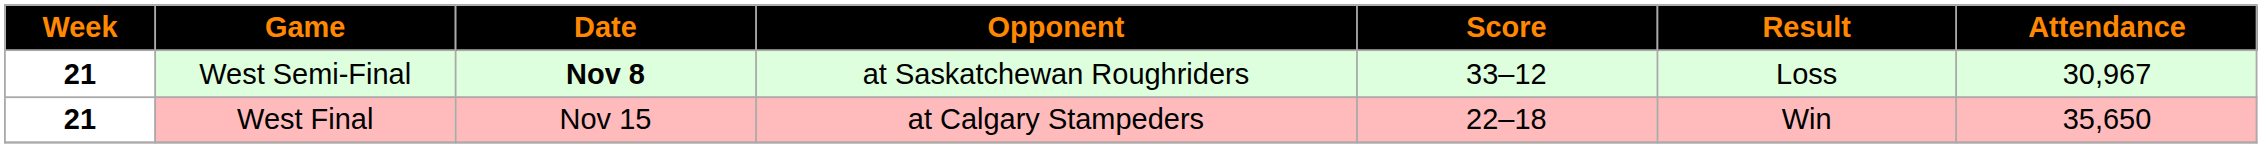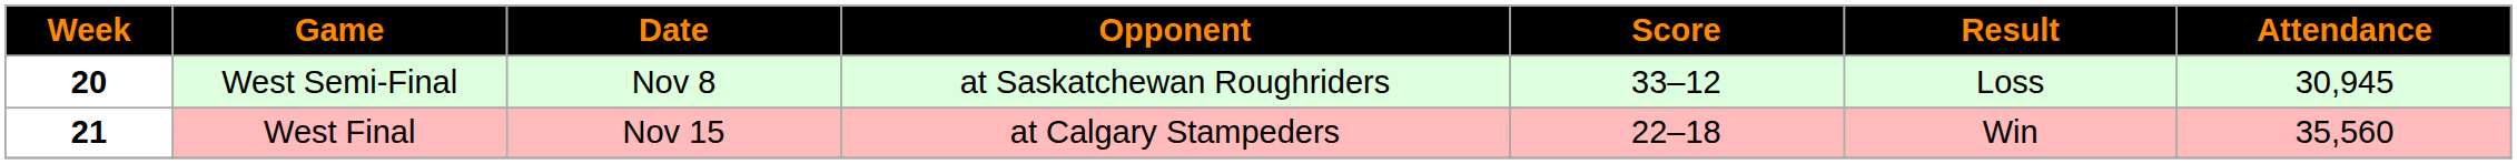West Semi-Final | Week: 21 -> 20
West Semi-Final | Date: bold -> normal
West Semi-Final | Attendance: 30,967 -> 30,945
West Final | Attendance: 35,650 -> 35,560
